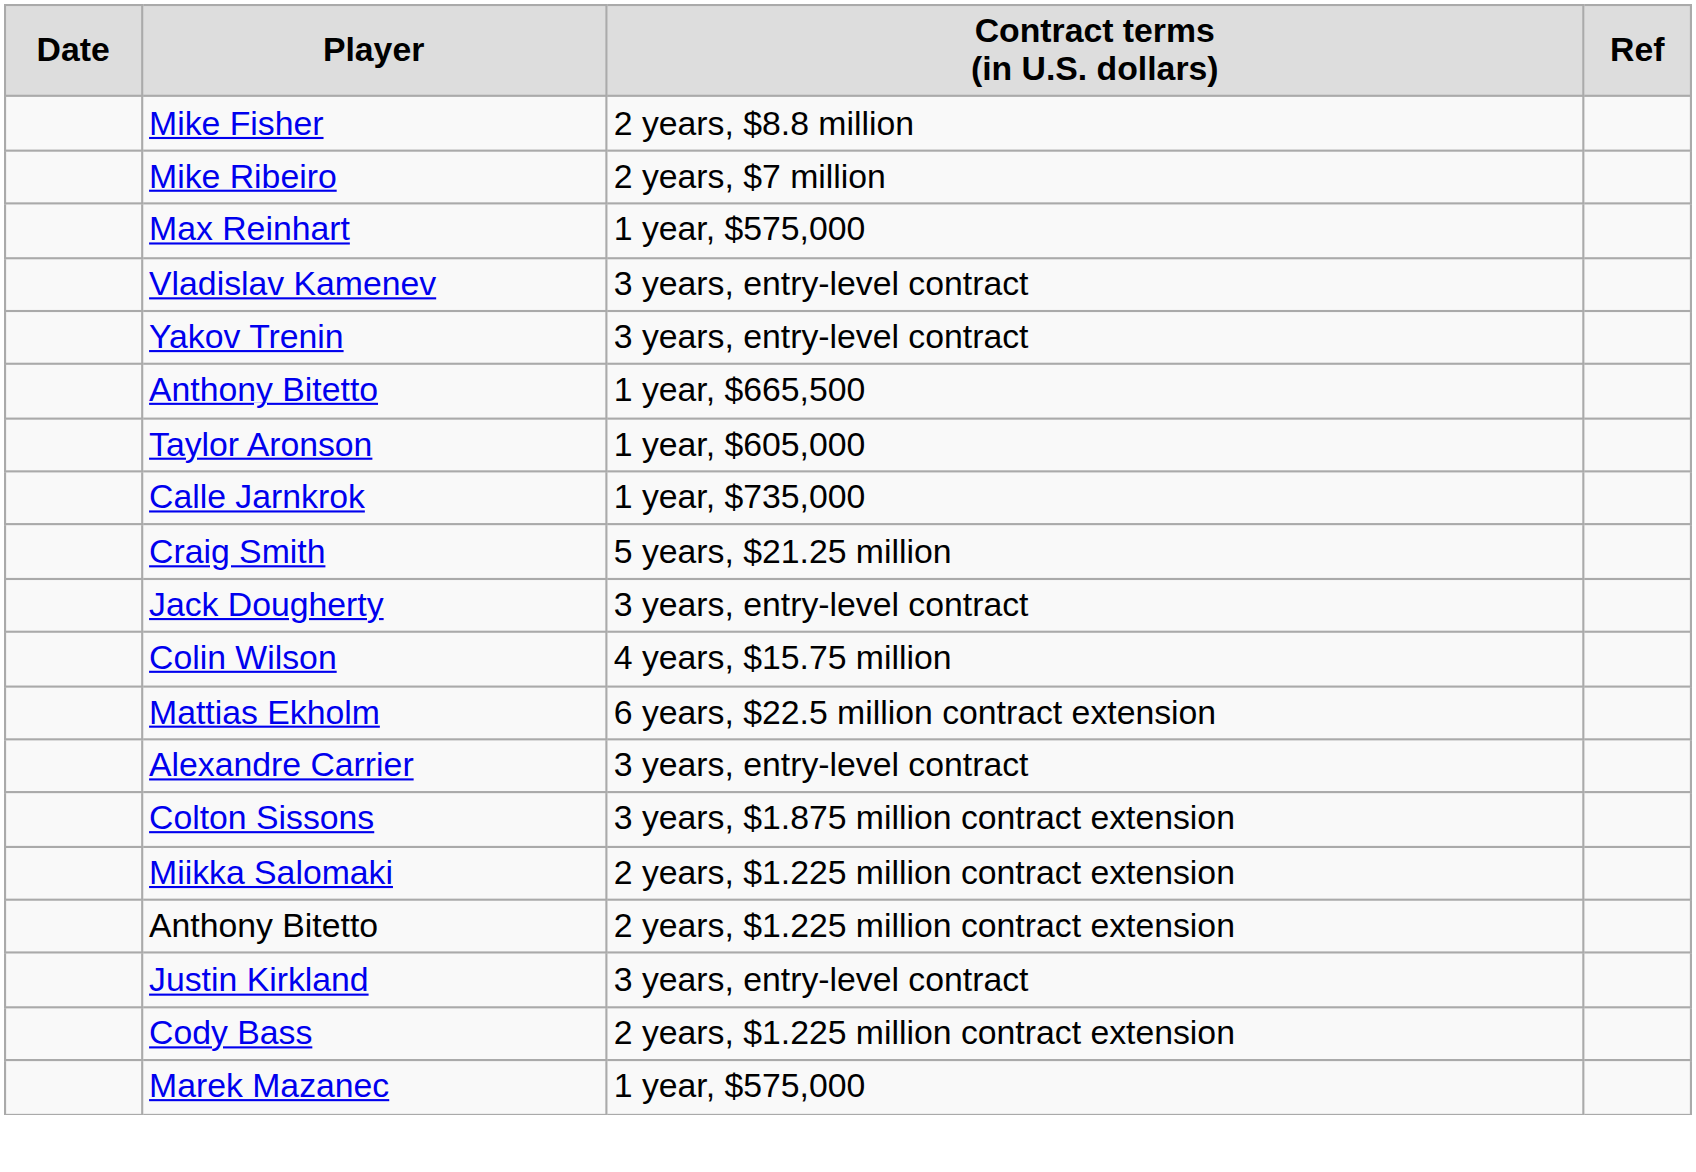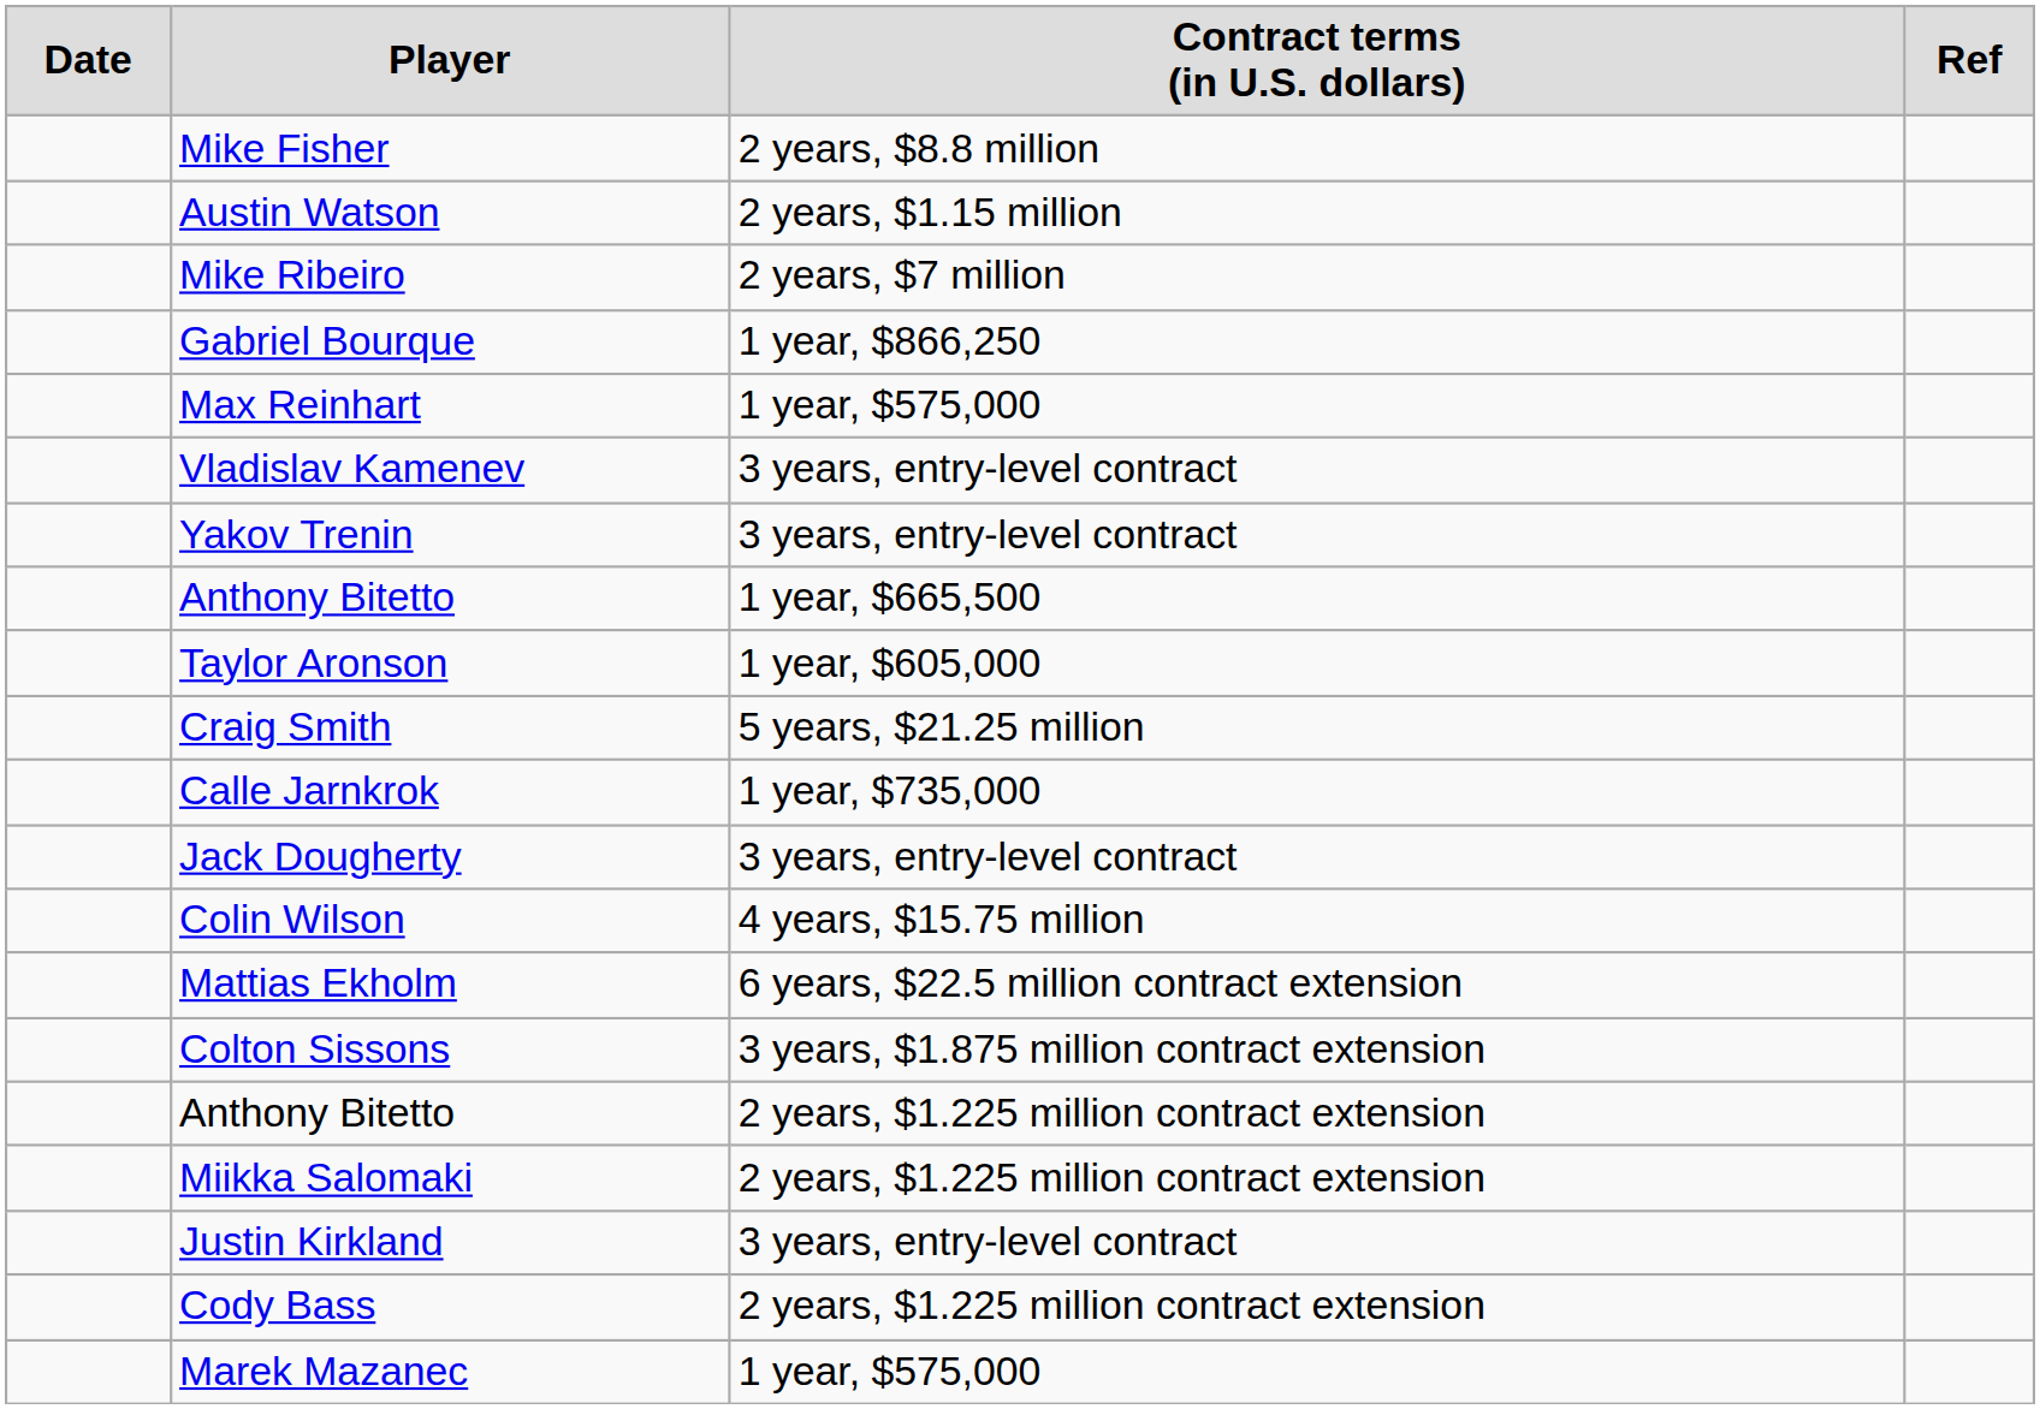+ row: Austin Watson | 2 years, $1.15 million
+ row: Gabriel Bourque | 1 year, $866,250
rows swapped: Calle Jarnkrok <-> Craig Smith
- row: Alexandre Carrier | 3 years, entry-level contract
rows swapped: Anthony Bitetto / 2 years, $1.225 million contract extension <-> Miikka Salomaki
